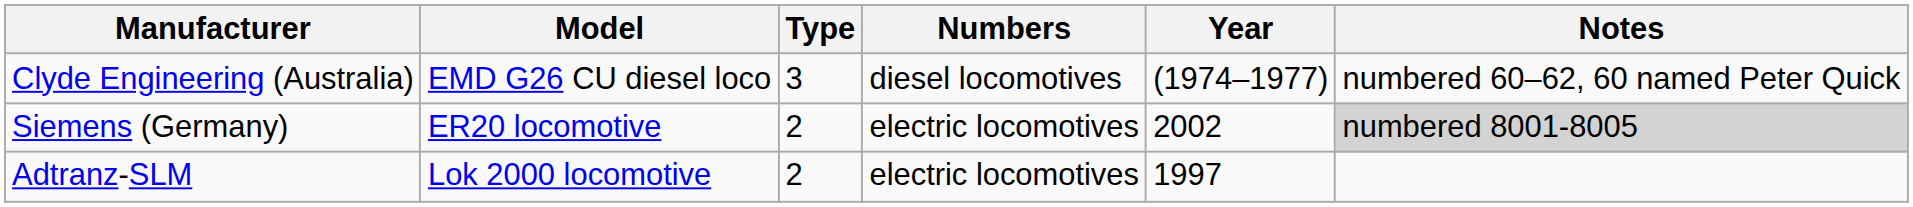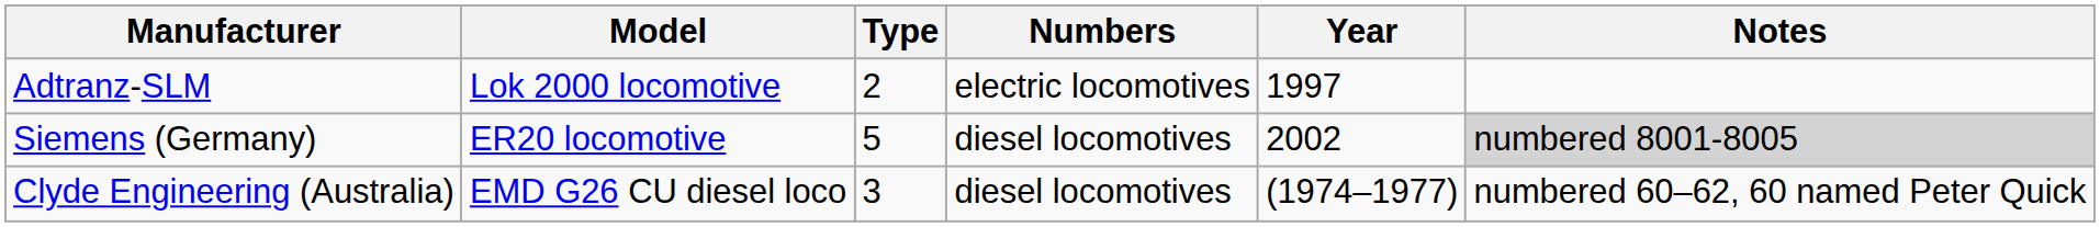rows swapped: Clyde Engineering (Australia) <-> Adtranz-SLM
Siemens (Germany) | Type: 2 -> 5
Siemens (Germany) | Numbers: electric locomotives -> diesel locomotives
